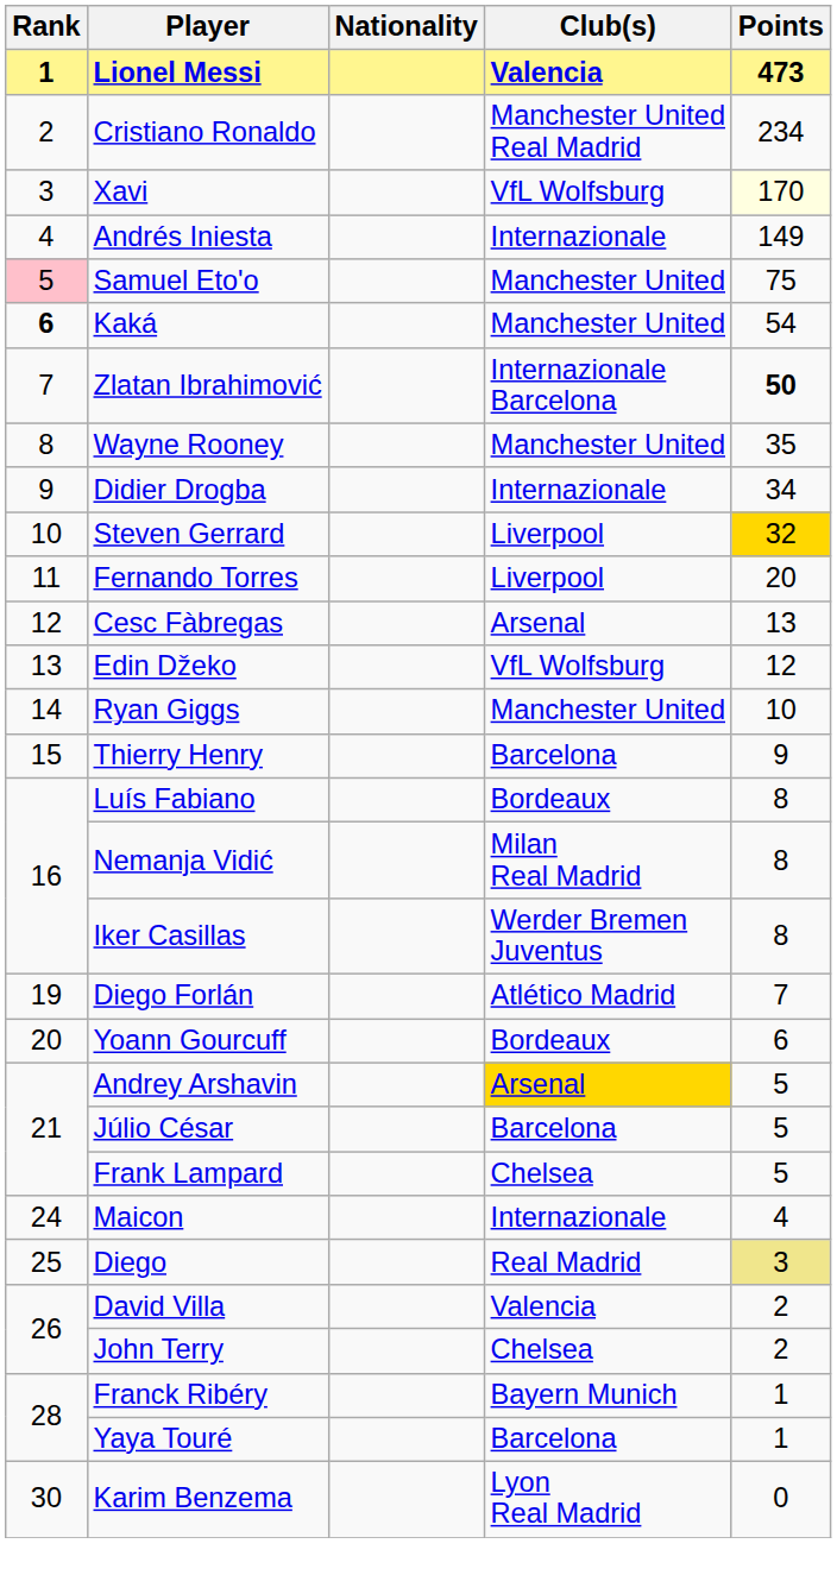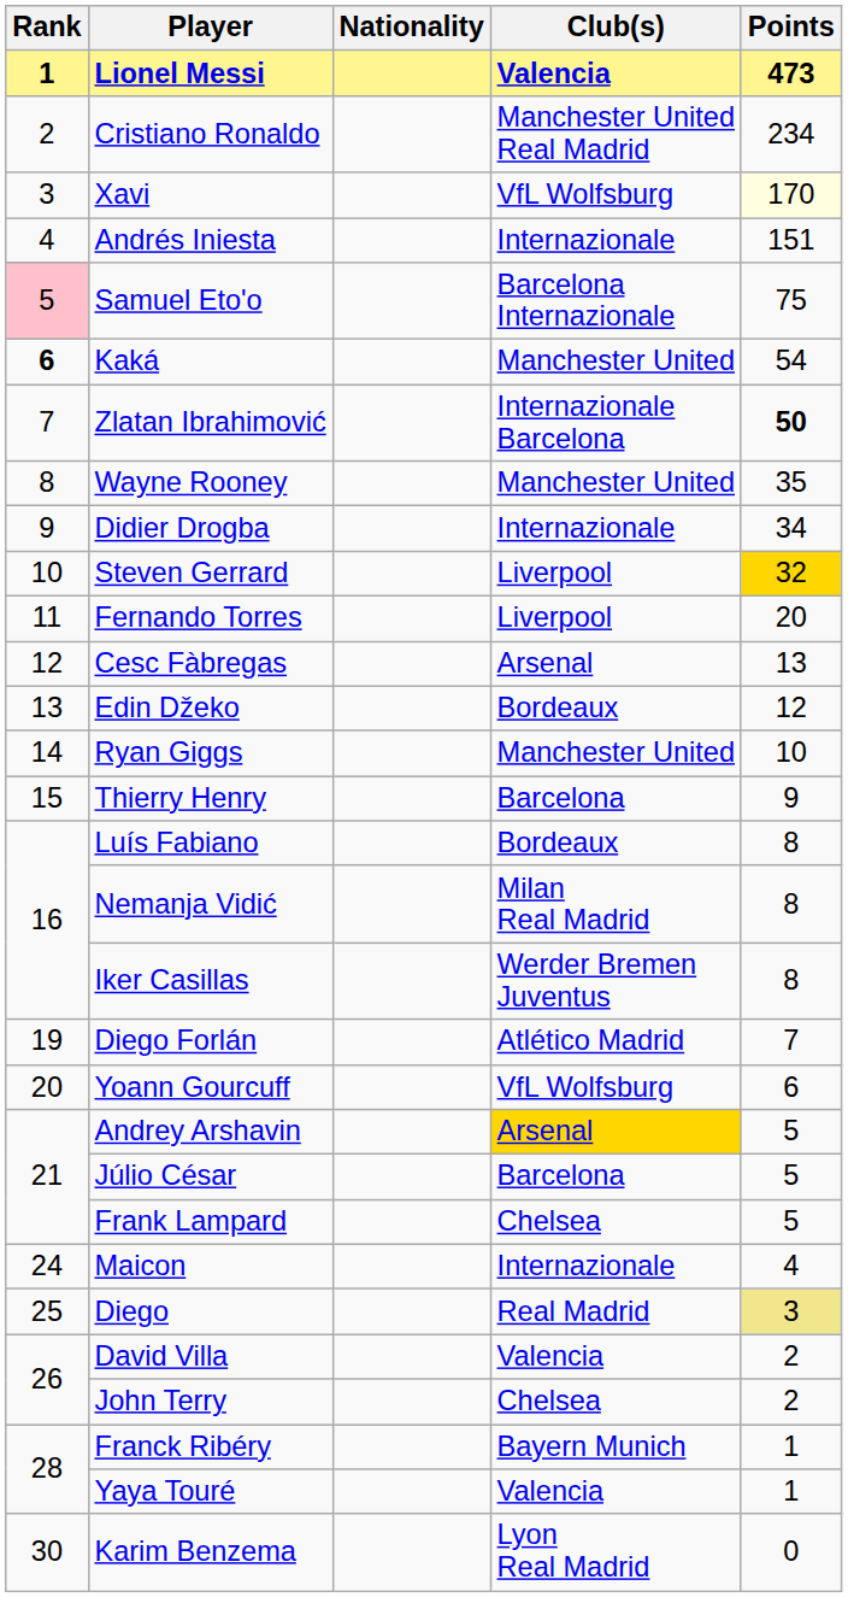Andrés Iniesta | Points: 149 -> 151
Samuel Eto'o | Club(s): Manchester United -> Barcelona Internazionale
Edin Džeko | Club(s): VfL Wolfsburg -> Bordeaux
Yoann Gourcuff | Club(s): Bordeaux -> VfL Wolfsburg
Yaya Touré | Club(s): Barcelona -> Valencia
